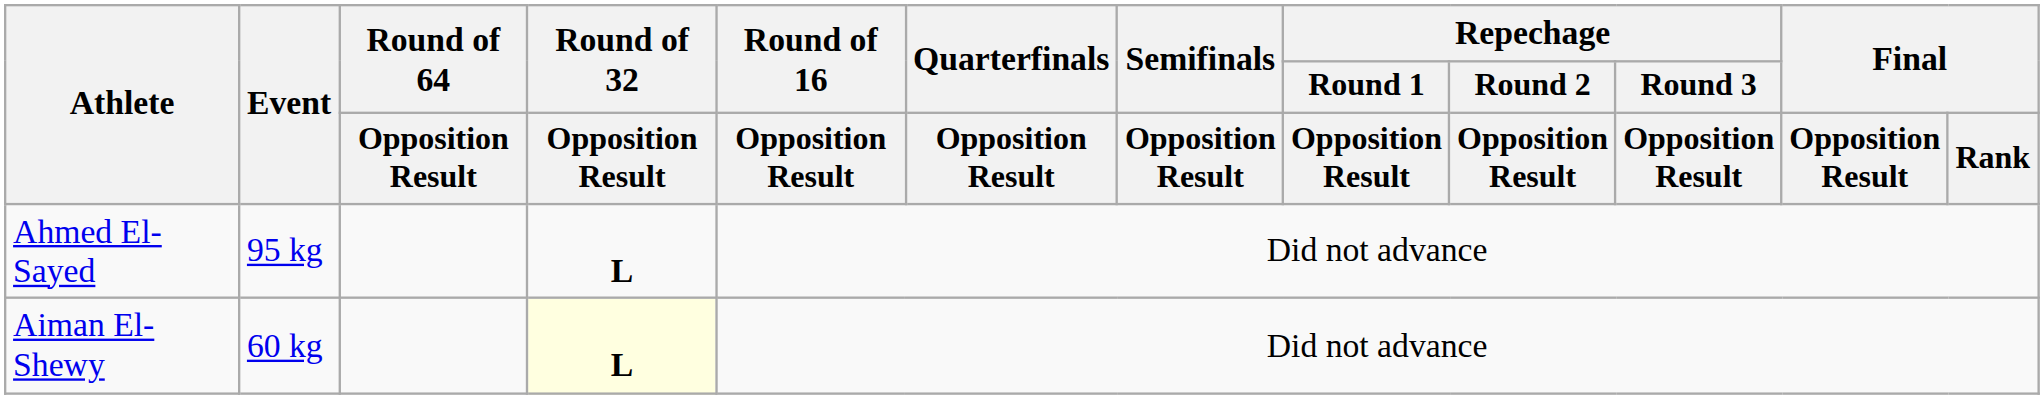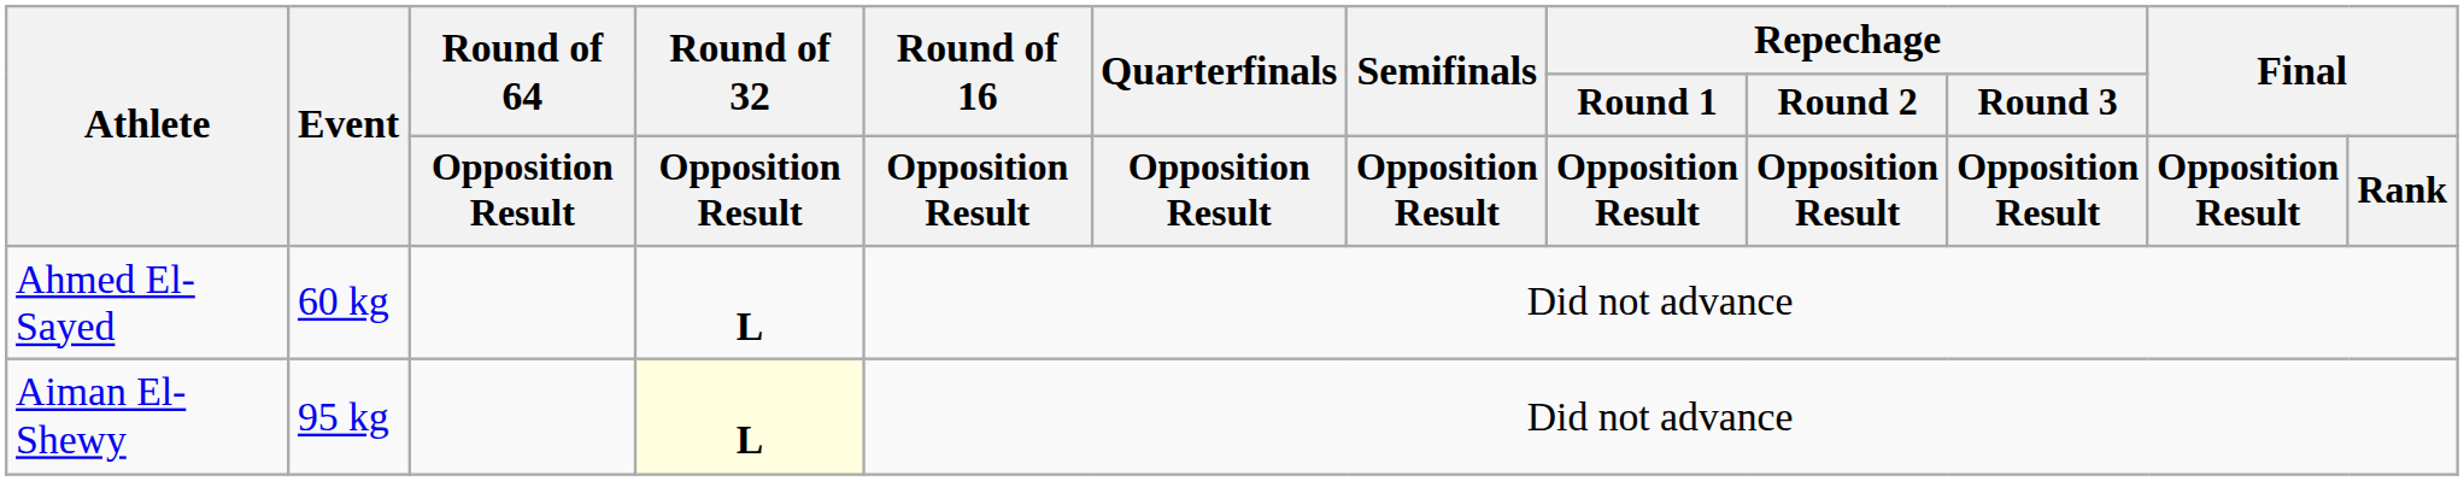Ahmed El-Sayed | Event: 95 kg -> 60 kg
Aiman El-Shewy | Event: 60 kg -> 95 kg
